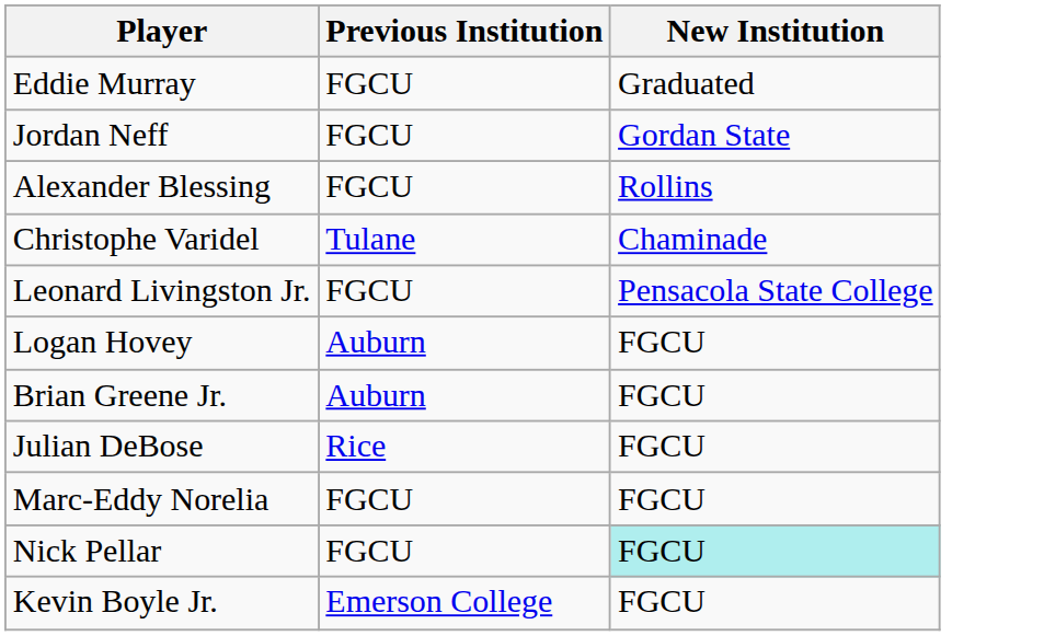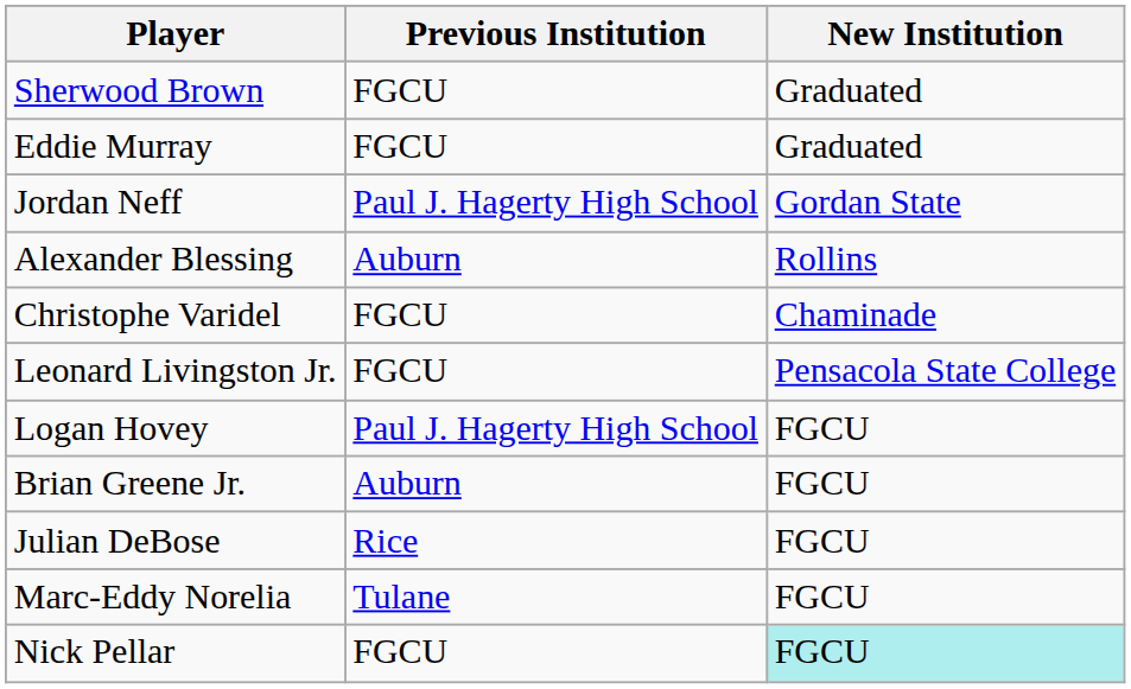+ row: Sherwood Brown | FGCU | Graduated
Jordan Neff | Previous Institution: FGCU -> Paul J. Hagerty High School
Alexander Blessing | Previous Institution: FGCU -> Auburn
Christophe Varidel | Previous Institution: Tulane -> FGCU
Logan Hovey | Previous Institution: Auburn -> Paul J. Hagerty High School
Marc-Eddy Norelia | Previous Institution: FGCU -> Tulane
- row: Kevin Boyle Jr. | Emerson College | FGCU
